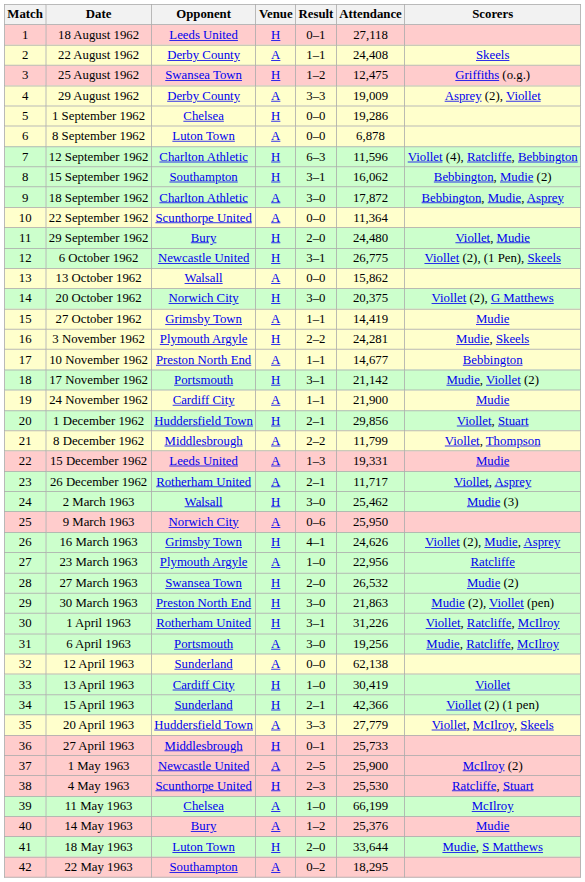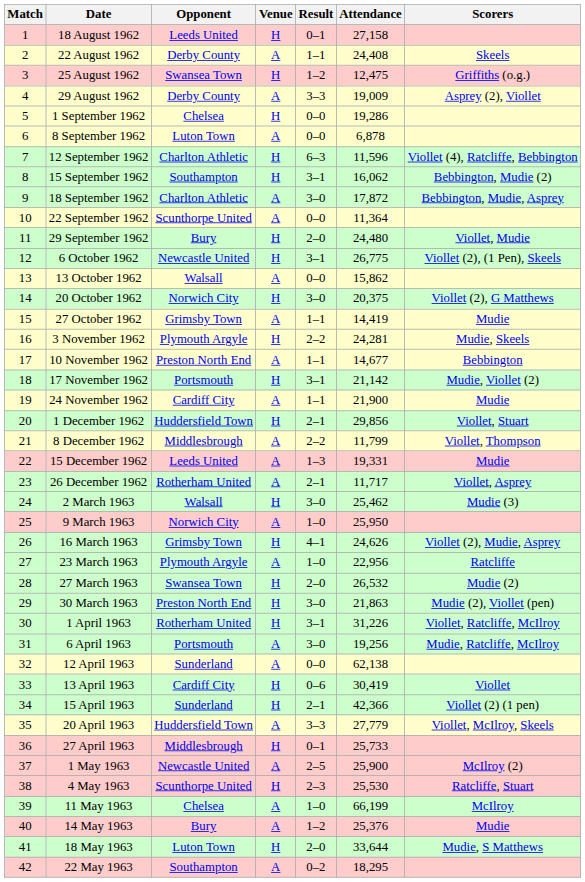18 August 1962 | Attendance: 27,118 -> 27,158
9 March 1963 | Result: 0–6 -> 1–0
13 April 1963 | Result: 1–0 -> 0–6
